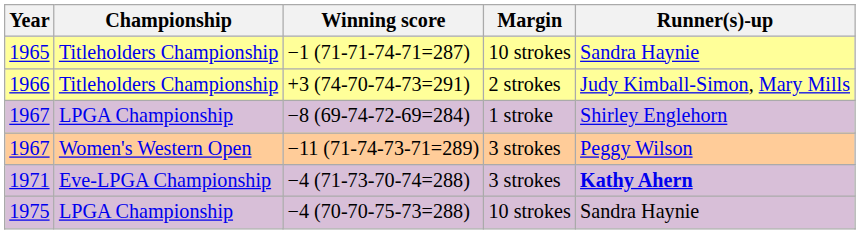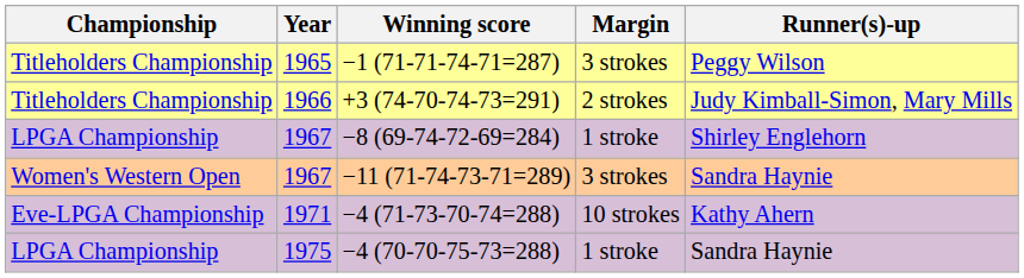columns swapped: Year <-> Championship
−1 (71-71-74-71=287) | Margin: 10 strokes -> 3 strokes
−1 (71-71-74-71=287) | Runner(s)-up: Sandra Haynie -> Peggy Wilson
−11 (71-74-73-71=289) | Runner(s)-up: Peggy Wilson -> Sandra Haynie
−4 (71-73-70-74=288) | Margin: 3 strokes -> 10 strokes
−4 (71-73-70-74=288) | Runner(s)-up: bold -> normal
−4 (70-70-75-73=288) | Margin: 10 strokes -> 1 stroke
